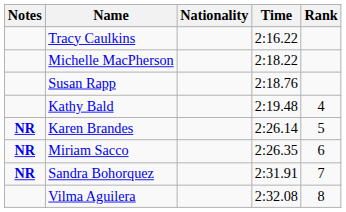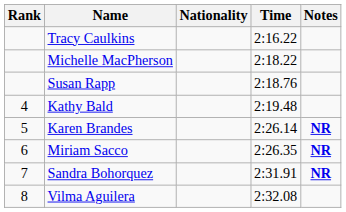columns swapped: Rank <-> Notes
